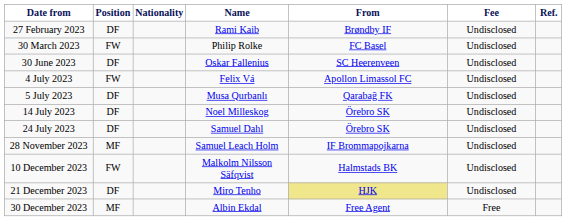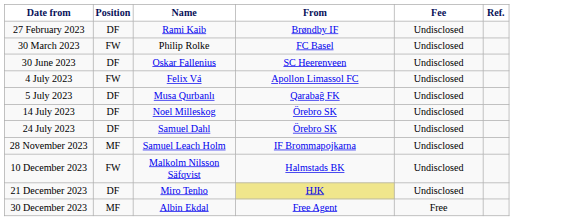- column: Nationality
